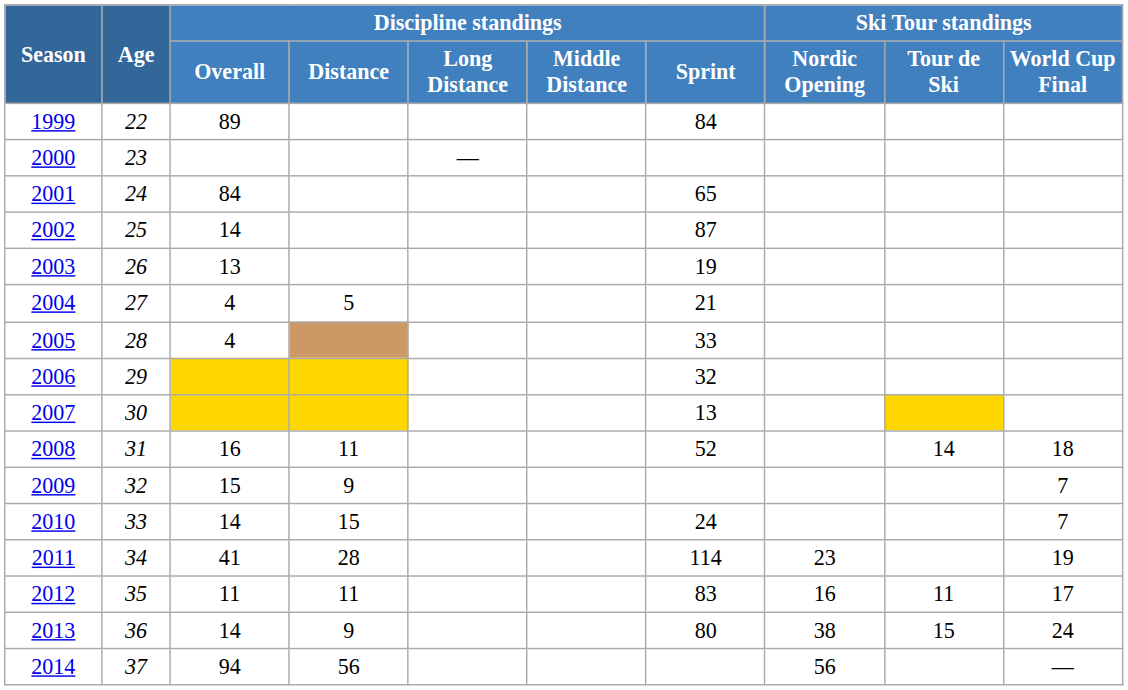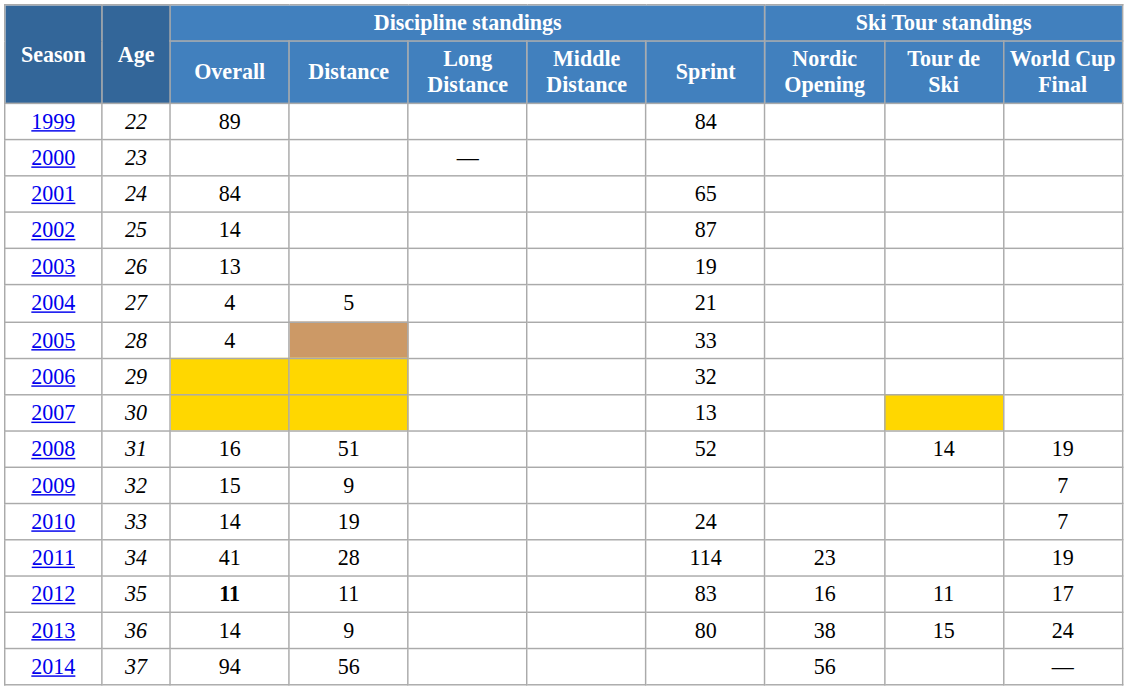2008 | Discipline standings / Distance: 11 -> 51
2008 | Ski Tour standings / World Cup Final: 18 -> 19
2010 | Discipline standings / Distance: 15 -> 19
2012 | Discipline standings / Overall: normal -> bold
